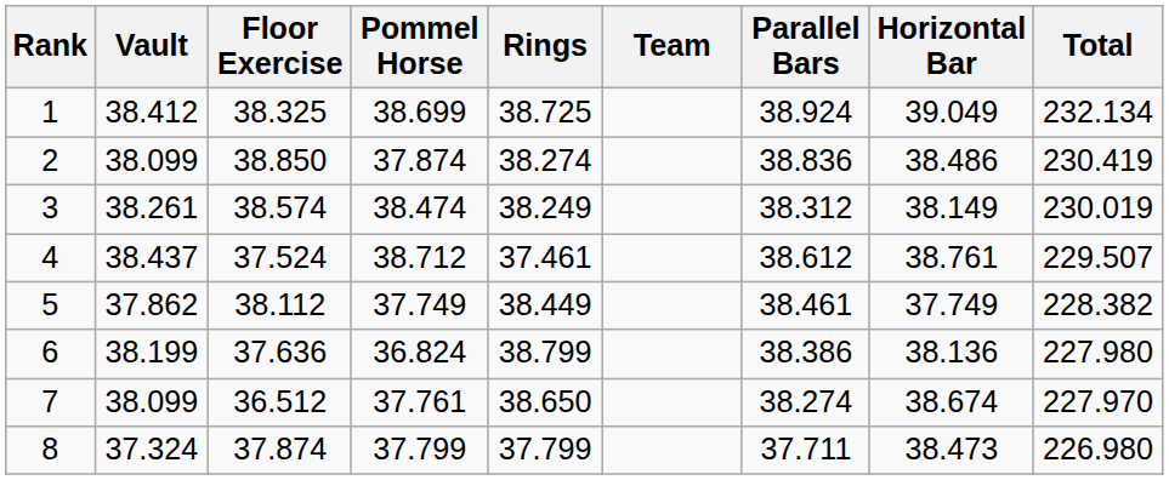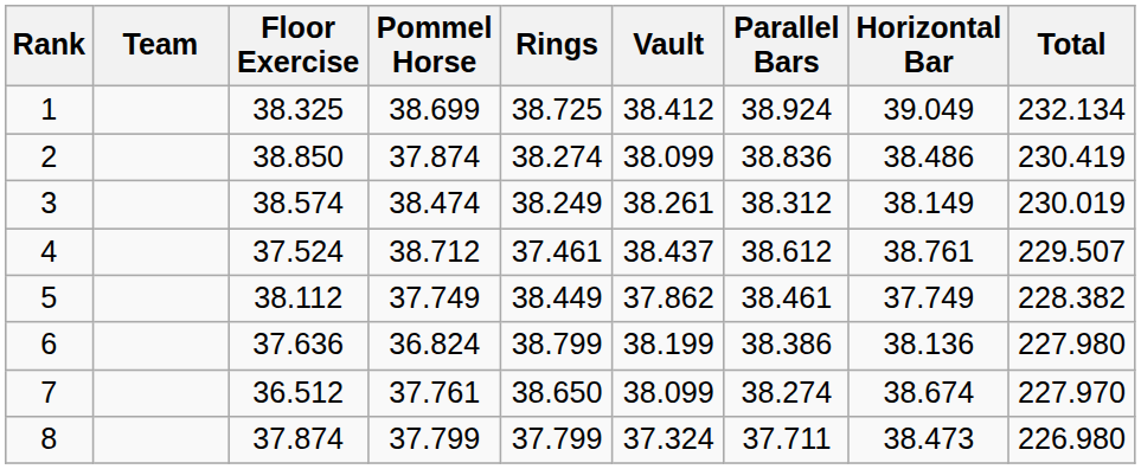columns swapped: Team <-> Vault
